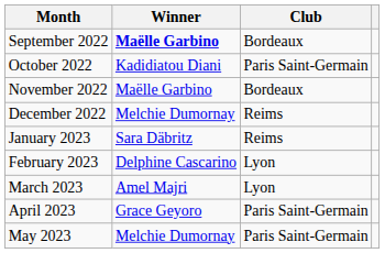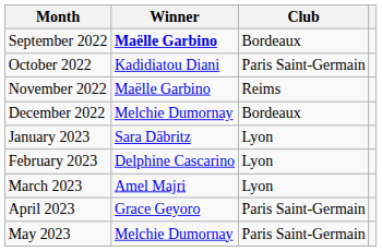November 2022 | Club: Bordeaux -> Reims
December 2022 | Club: Reims -> Bordeaux
January 2023 | Club: Reims -> Lyon
